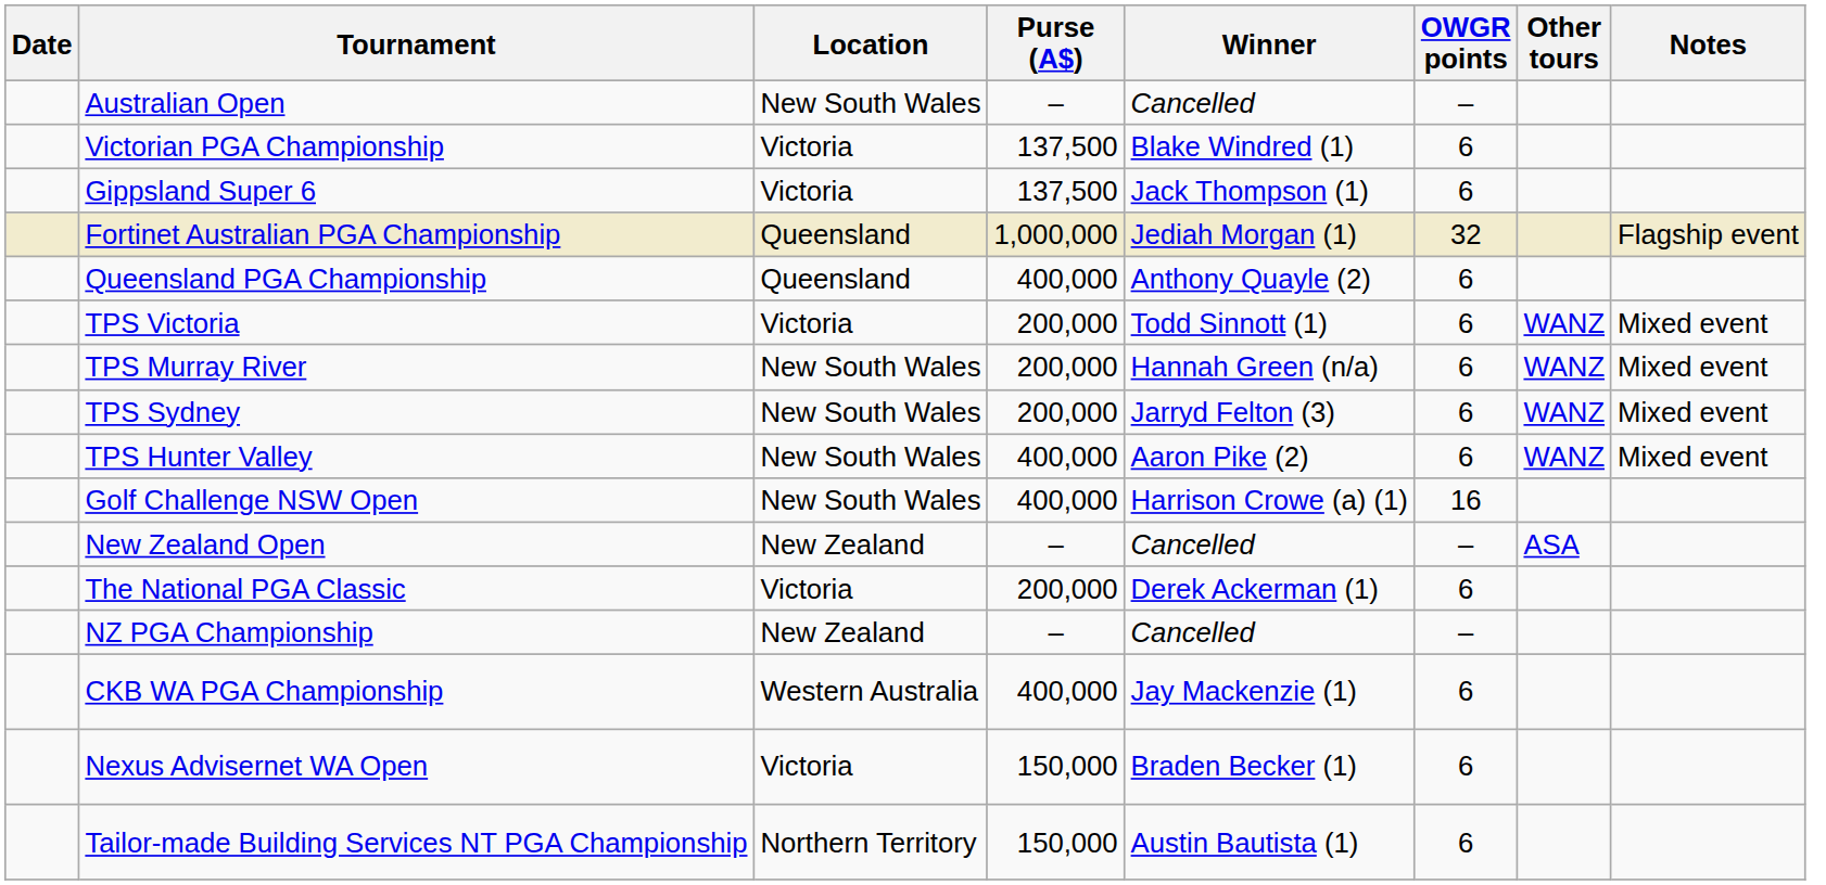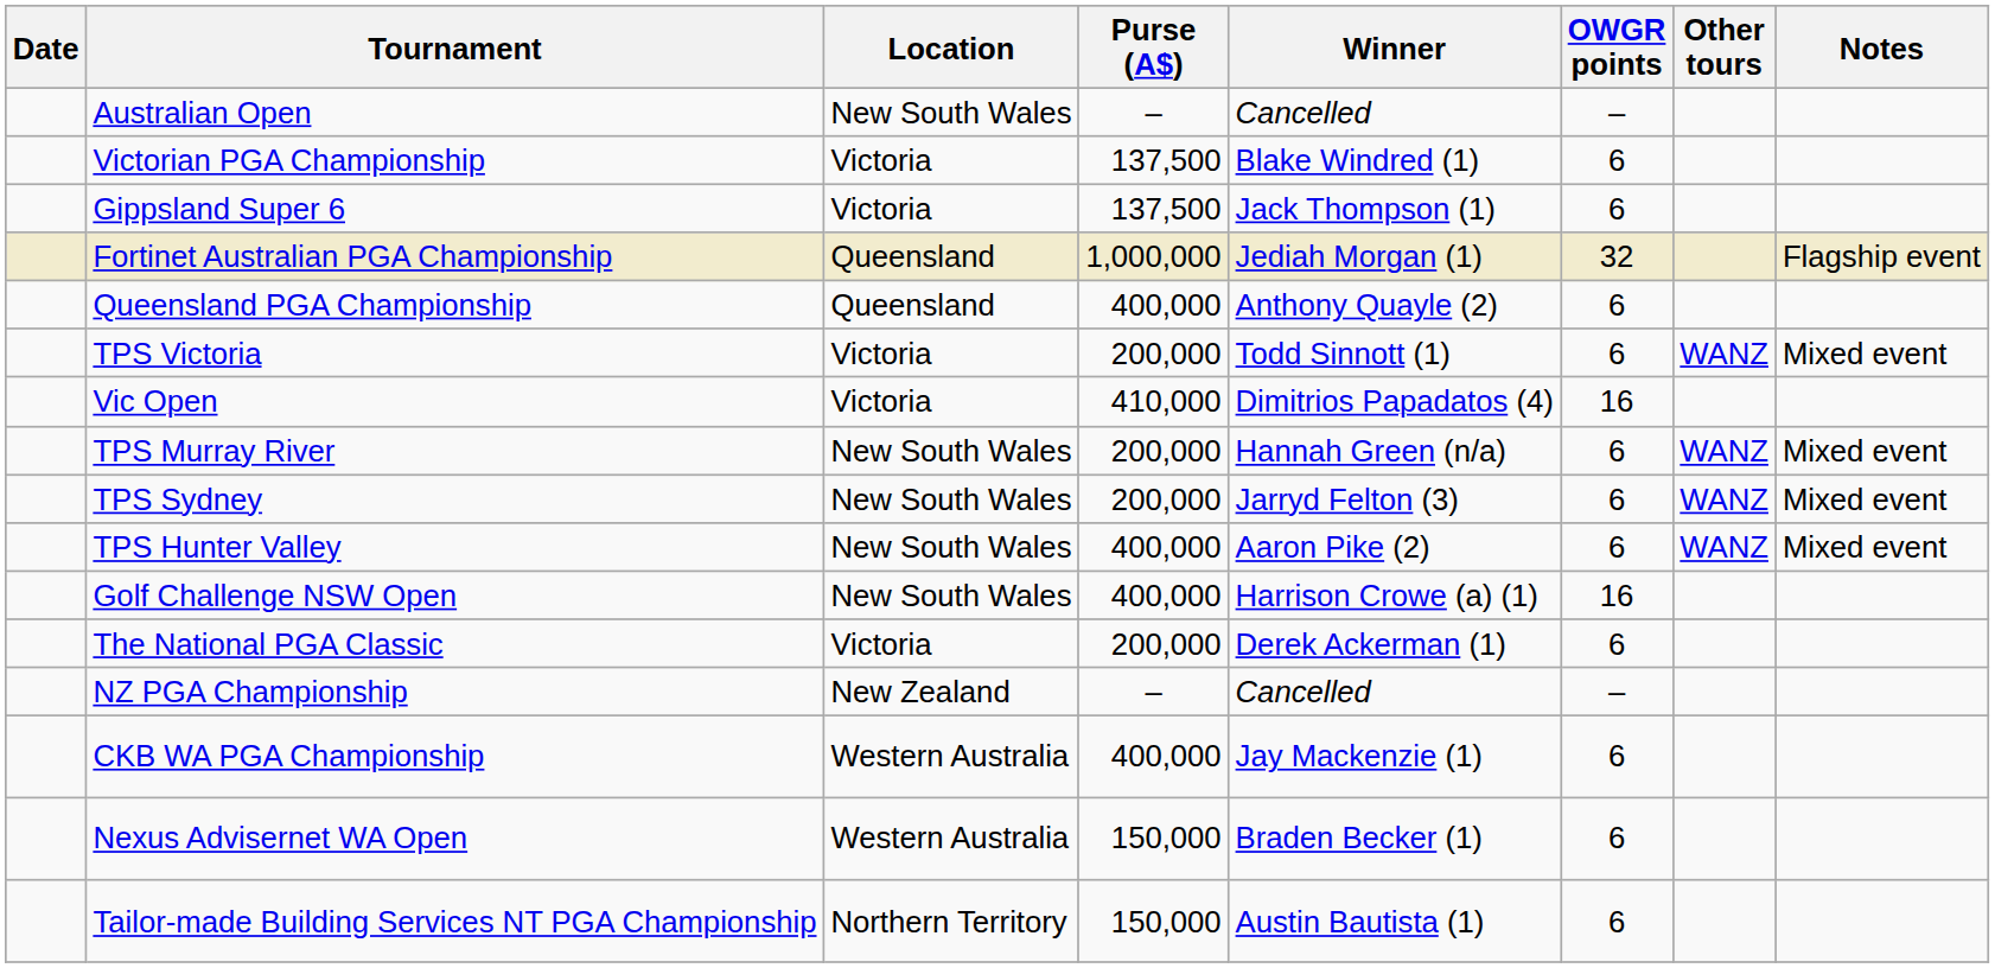+ row: Vic Open | Victoria | 410,000 | Dimitrios Papadatos (4) | 16
- row: New Zealand Open | New Zealand | – | Cancelled | – | ASA
Nexus Advisernet WA Open | Location: Victoria -> Western Australia
